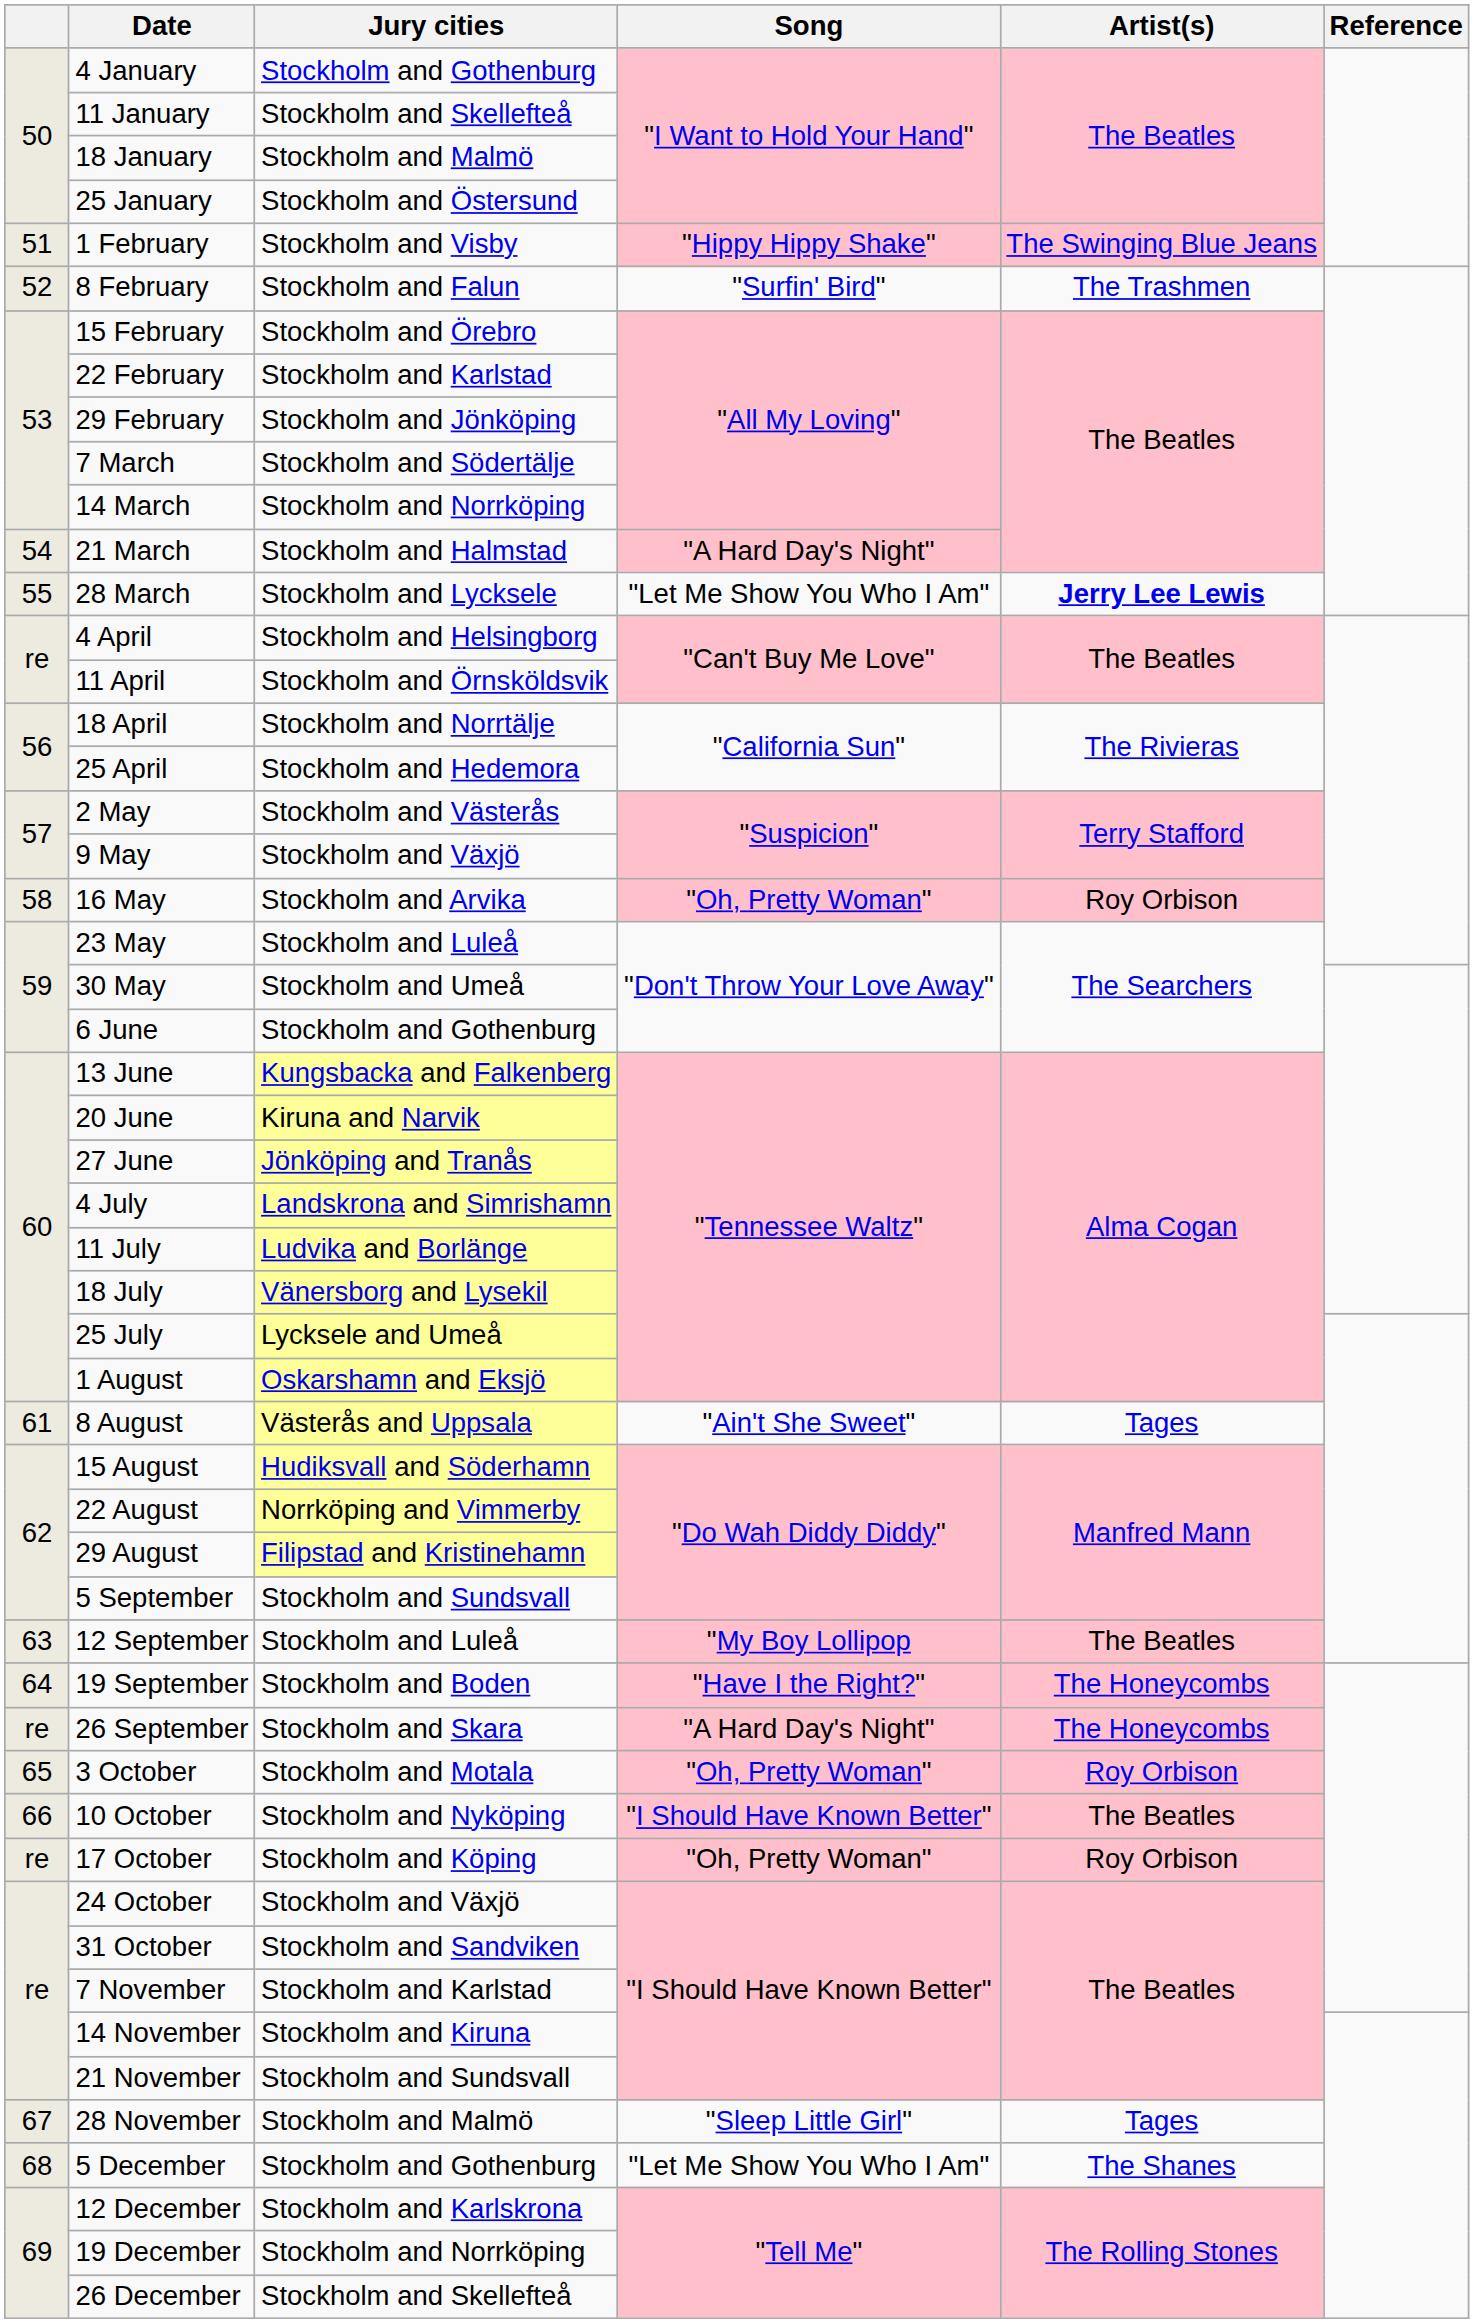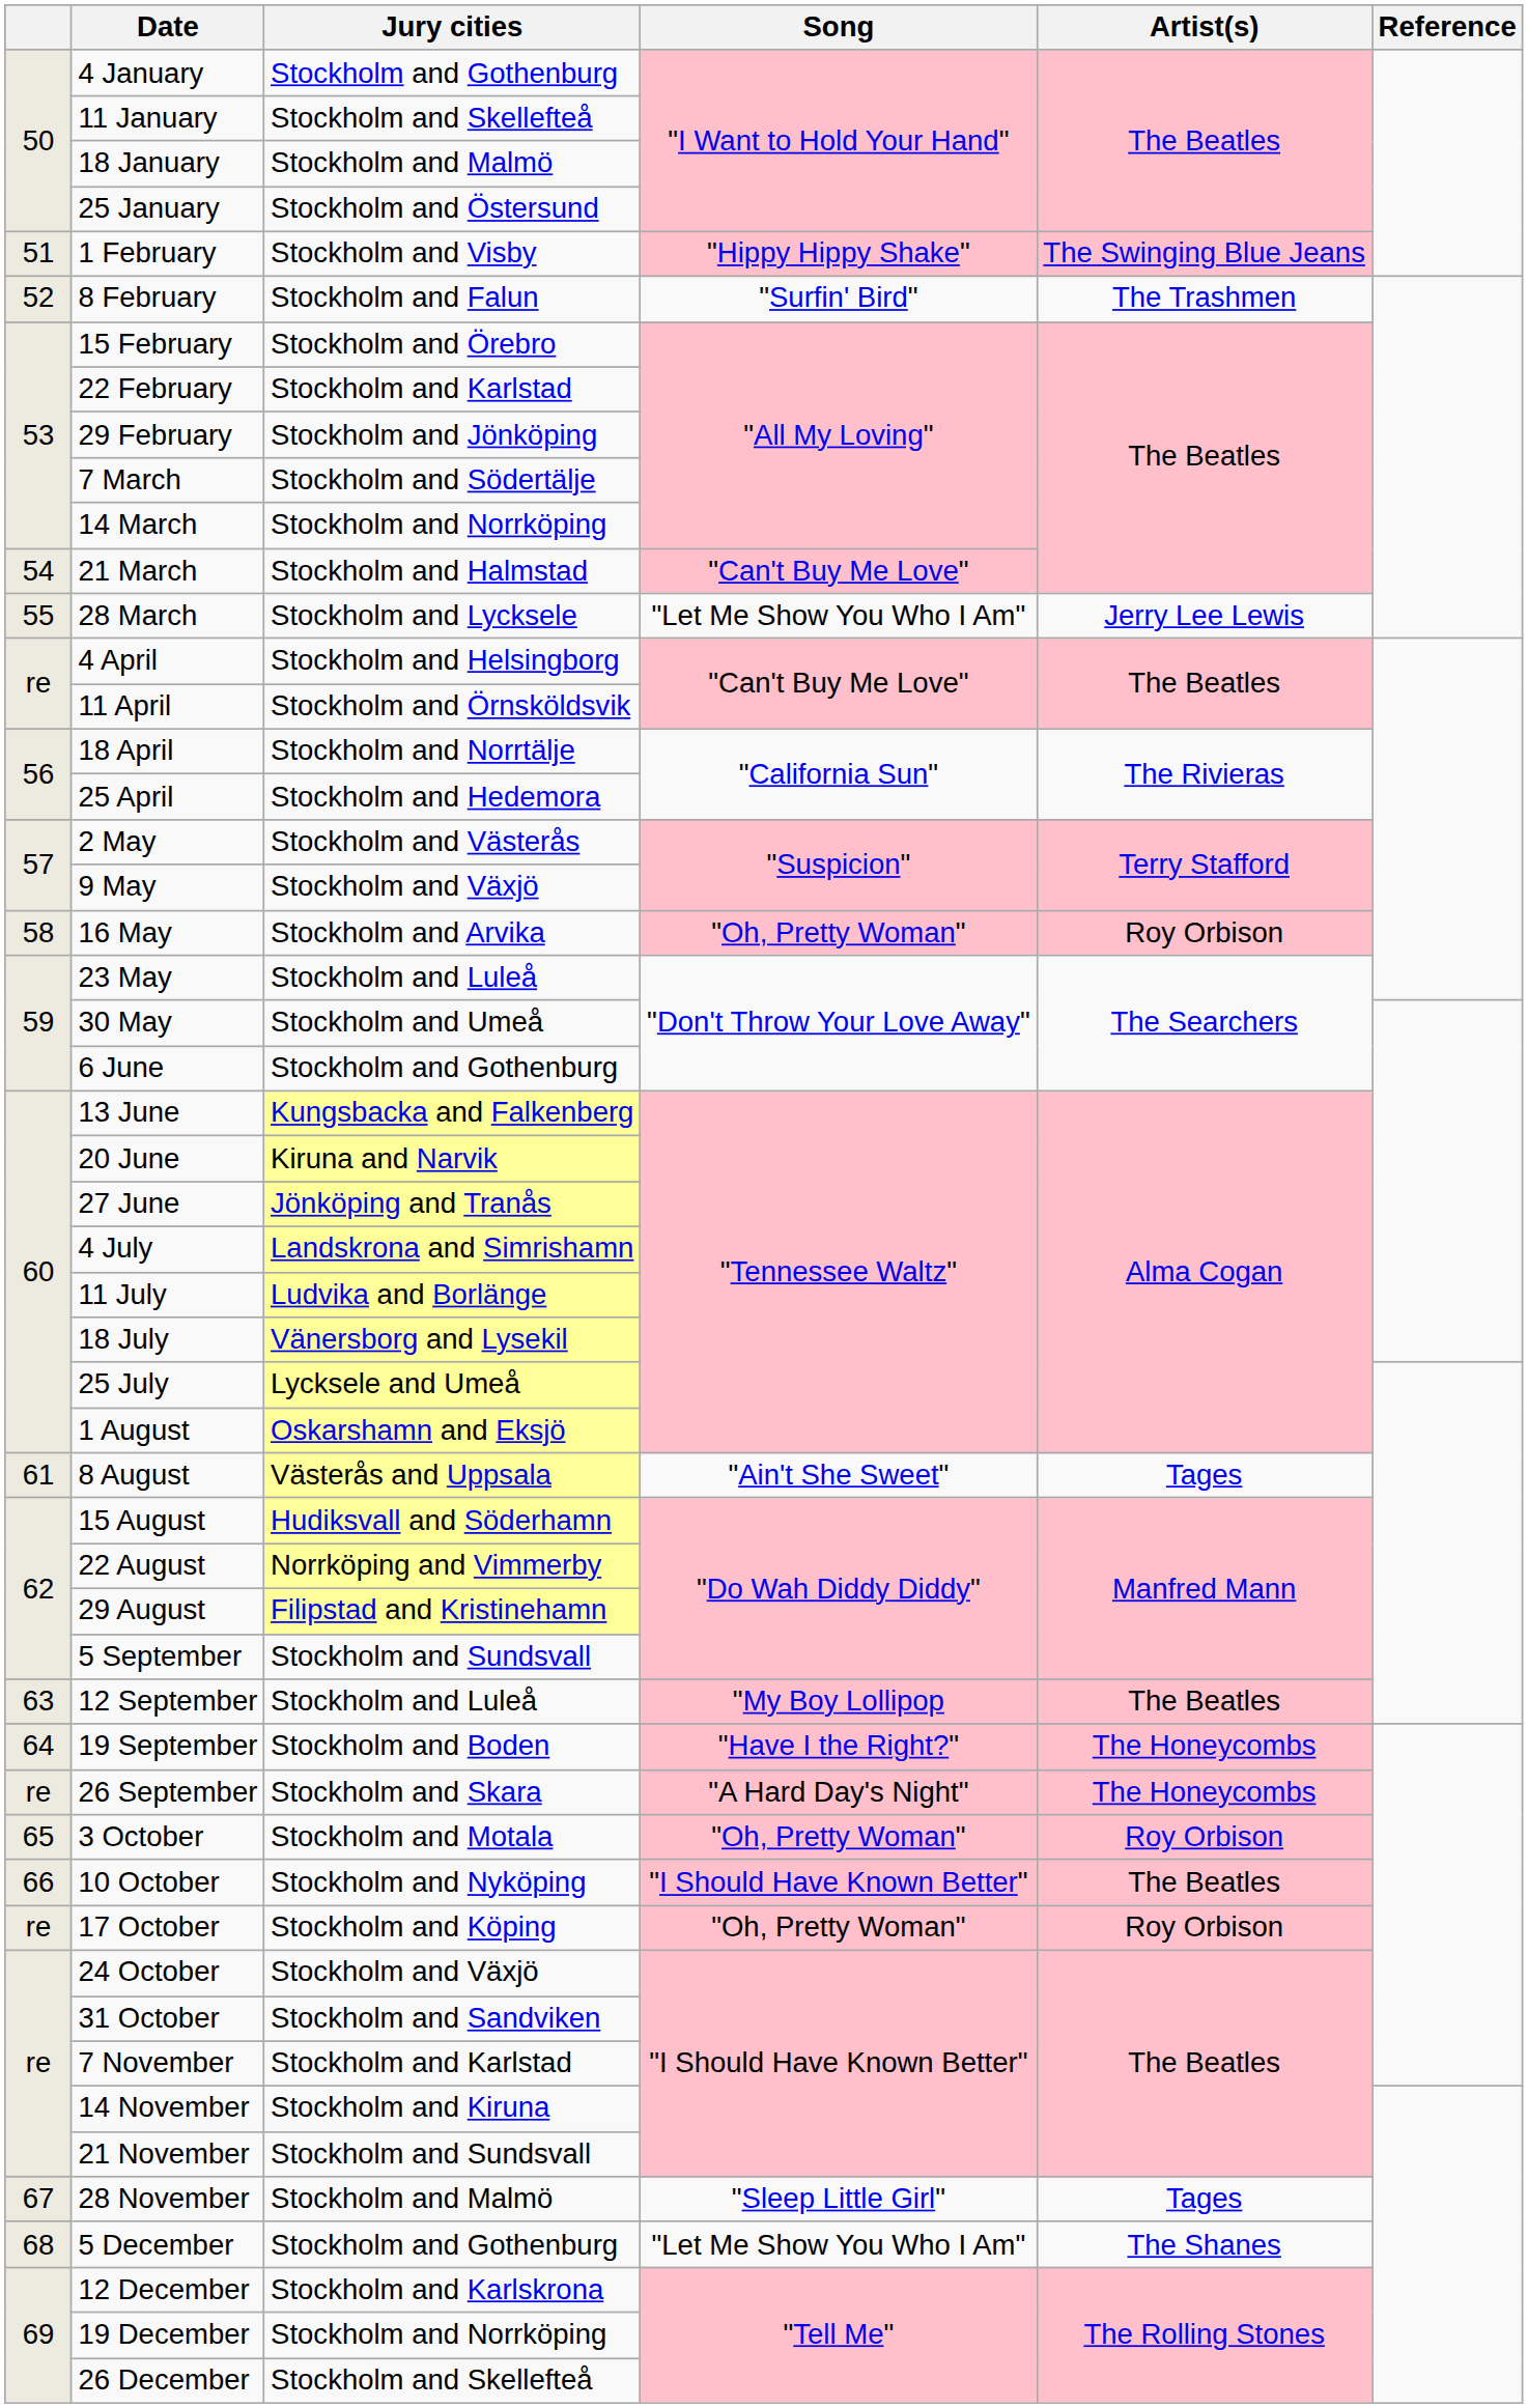21 March | Song: "A Hard Day's Night" -> "Can't Buy Me Love"
28 March | Artist(s): bold -> normal
